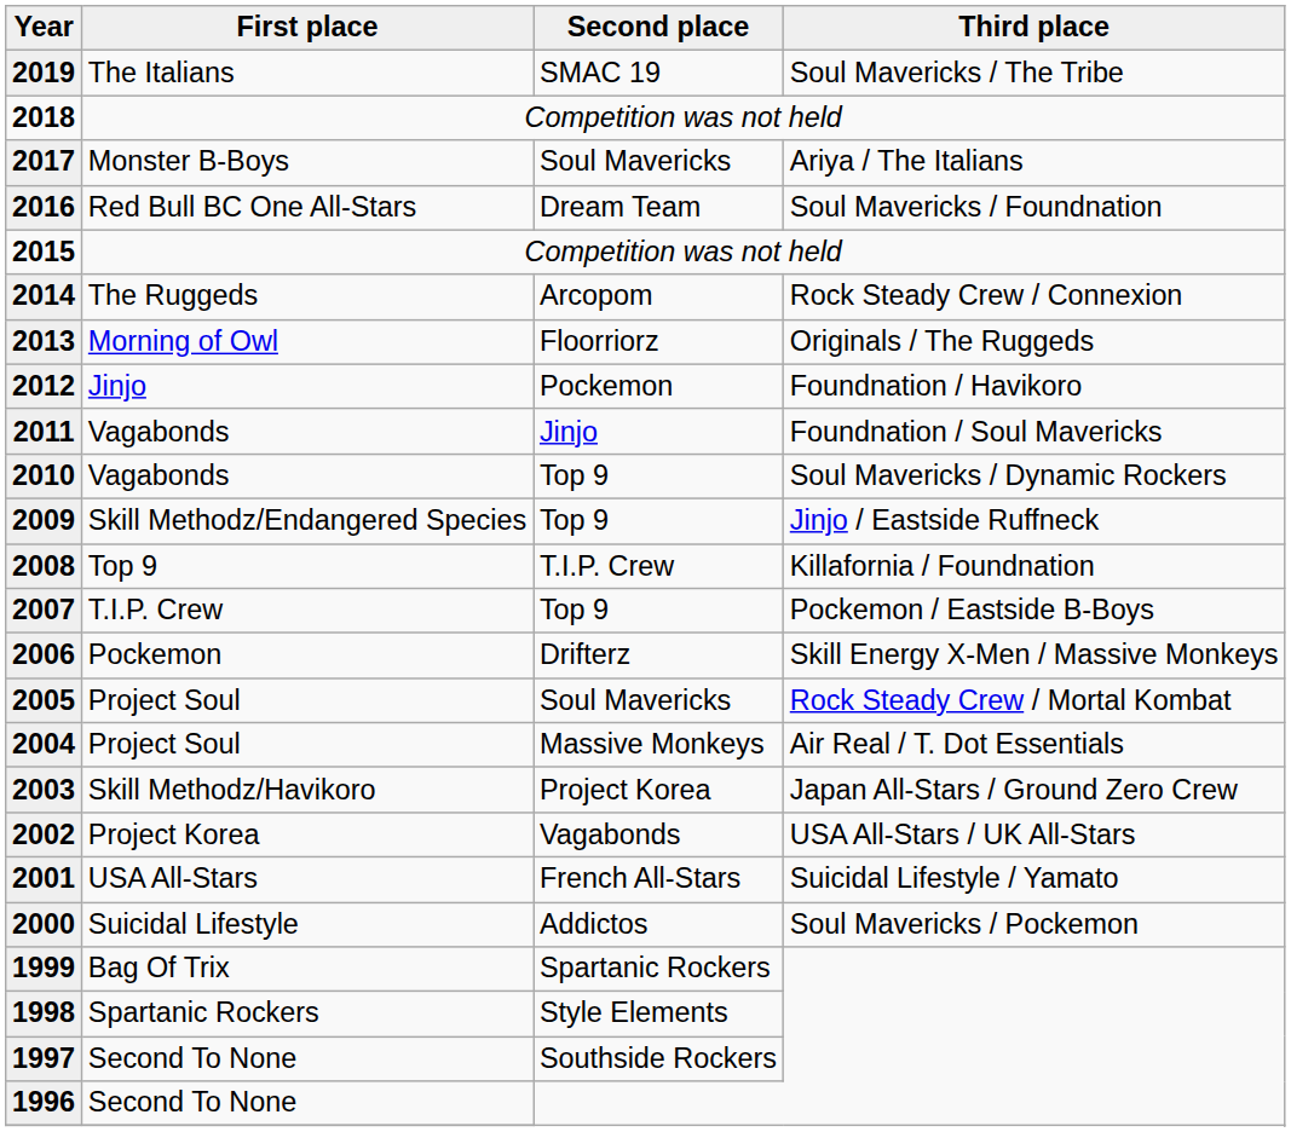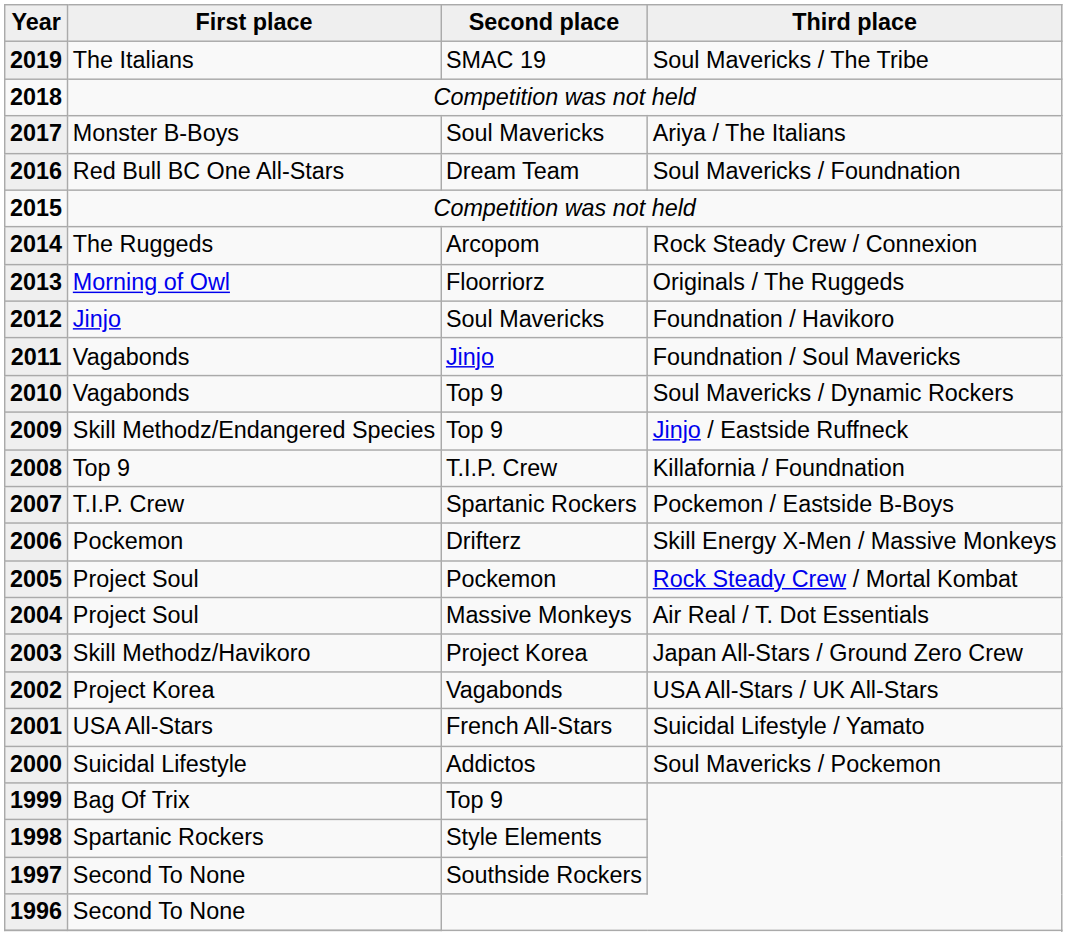2012 | Second place: Pockemon -> Soul Mavericks
2007 | Second place: Top 9 -> Spartanic Rockers
2005 | Second place: Soul Mavericks -> Pockemon
1999 | Second place: Spartanic Rockers -> Top 9
